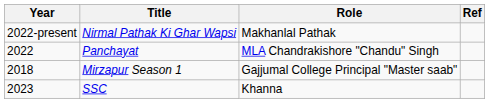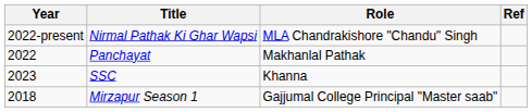Nirmal Pathak Ki Ghar Wapsi | Role: Makhanlal Pathak -> MLA Chandrakishore "Chandu" Singh
Panchayat | Role: MLA Chandrakishore "Chandu" Singh -> Makhanlal Pathak
rows swapped: SSC <-> Mirzapur Season 1
